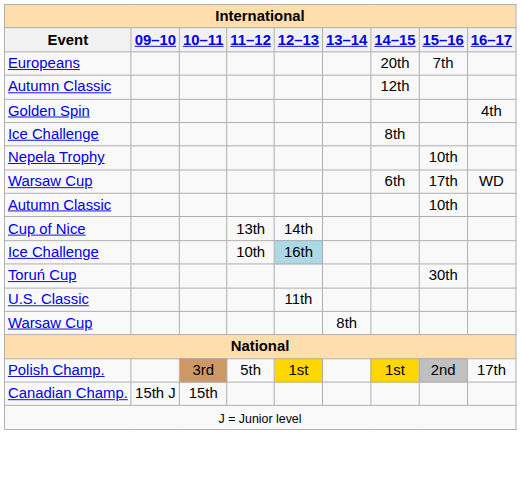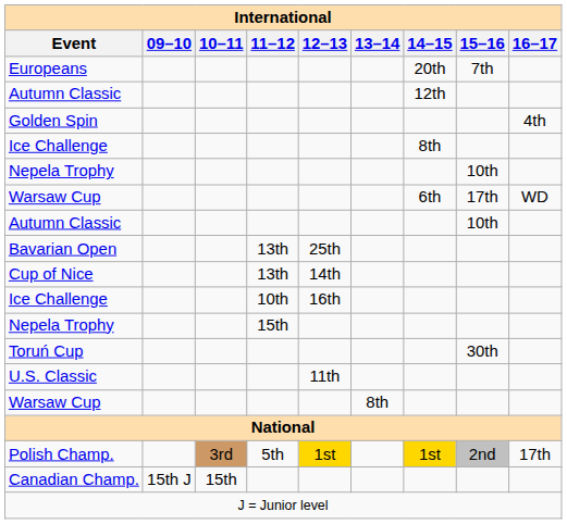+ row: Bavarian Open | 13th | 25th
Ice Challenge / 10th | 12–13: lightblue background -> no background
+ row: Nepela Trophy | 15th
